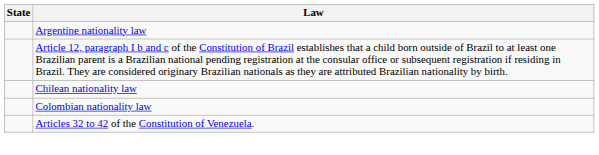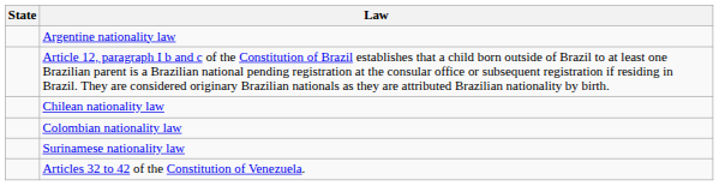+ row: Surinamese nationality law
